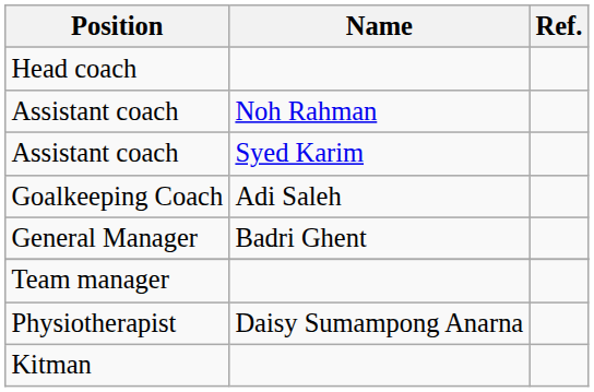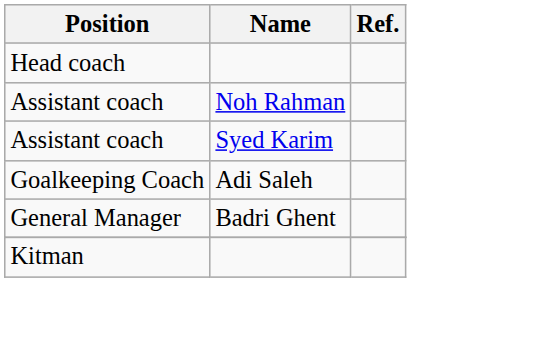- row: Team manager
- row: Physiotherapist | Daisy Sumampong Anarna
